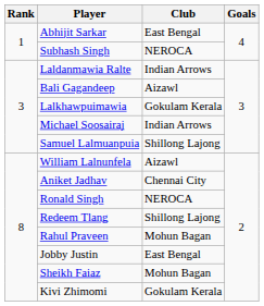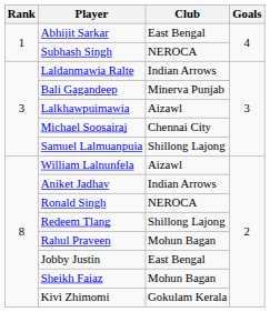Bali Gagandeep | Club: Aizawl -> Minerva Punjab
Lalkhawpuimawia | Club: Gokulam Kerala -> Aizawl
Michael Soosairaj | Club: Indian Arrows -> Chennai City
Aniket Jadhav | Club: Chennai City -> Indian Arrows
